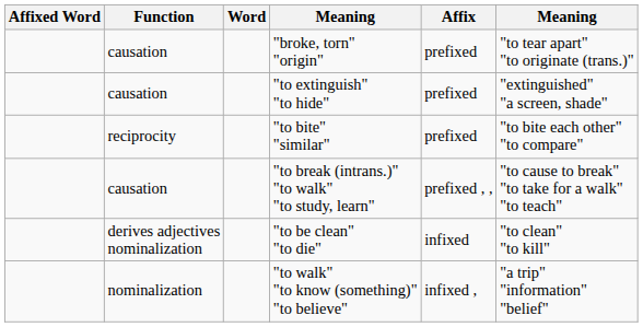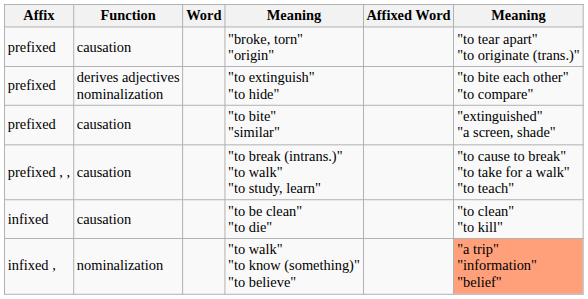columns swapped: Affix <-> Affixed Word
"to extinguish" "to hide" | Function: causation -> derives adjectives nominalization
"to extinguish" "to hide" | column 6: "extinguished" "a screen, shade" -> "to bite each other" "to compare"
"to bite" "similar" | Function: reciprocity -> causation
"to bite" "similar" | column 6: "to bite each other" "to compare" -> "extinguished" "a screen, shade"
"to be clean" "to die" | Function: derives adjectives nominalization -> causation
"to walk" "to know (something)" "to believe" | column 6: no background -> lightsalmon background
